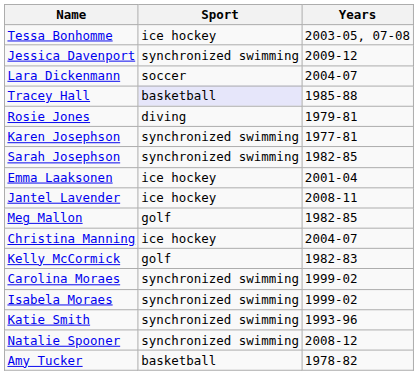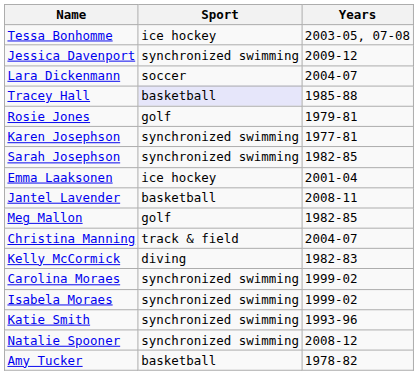Rosie Jones | Sport: diving -> golf
Jantel Lavender | Sport: ice hockey -> basketball
Christina Manning | Sport: ice hockey -> track & field
Kelly McCormick | Sport: golf -> diving
